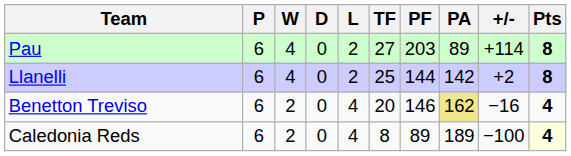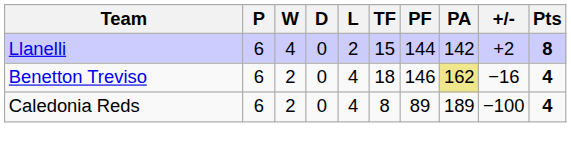- row: Pau | 6 | 4 | 0 | 2 | 27 | 203 | 89 | +114 | 8
Llanelli | TF: 25 -> 15
Benetton Treviso | TF: 20 -> 18
Caledonia Reds | Pts: lightyellow background -> no background
